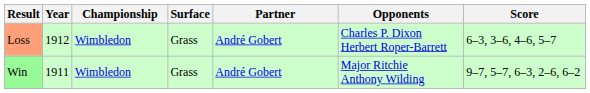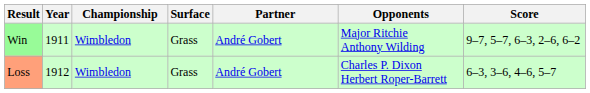rows swapped: Win <-> Loss
